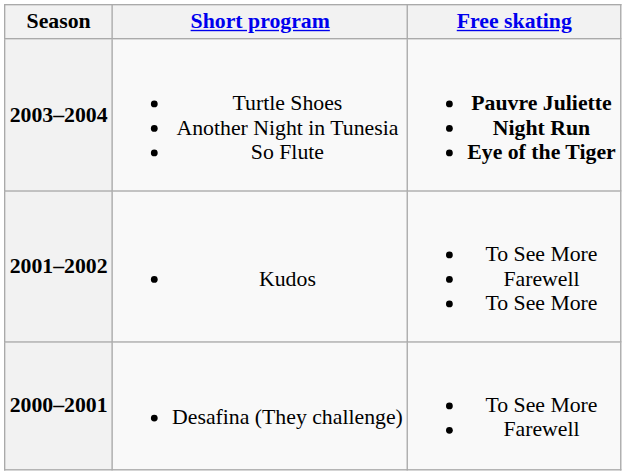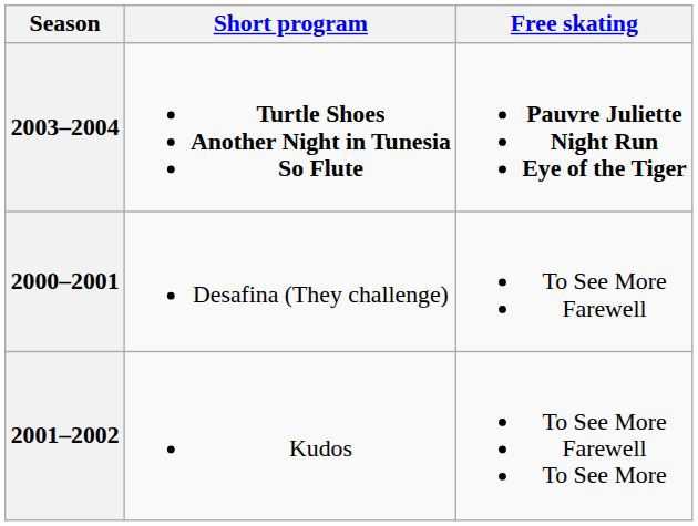2003–2004 | Short program: normal -> bold
rows swapped: 2001–2002 <-> 2000–2001
